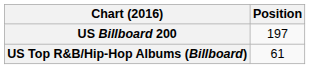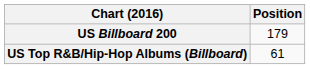US Billboard 200 | Position: 197 -> 179
